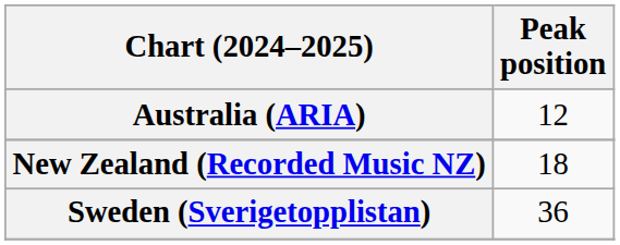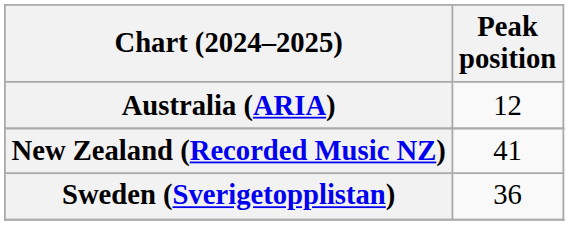New Zealand (Recorded Music NZ) | Peak position: 18 -> 41
